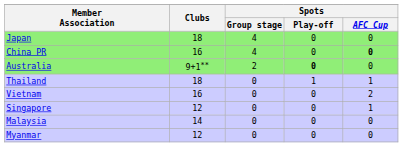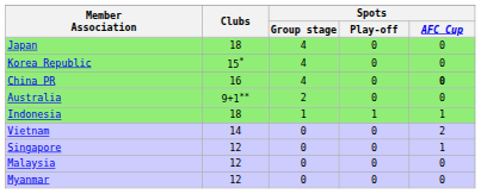+ row: Korea Republic | 15* | 4 | 0 | 0
Australia | Spots / Play-off: bold -> normal
+ row: Indonesia | 18 | 1 | 1 | 1
- row: Thailand | 18 | 0 | 1 | 1
Vietnam | Clubs: 16 -> 14
Malaysia | Clubs: 14 -> 12
